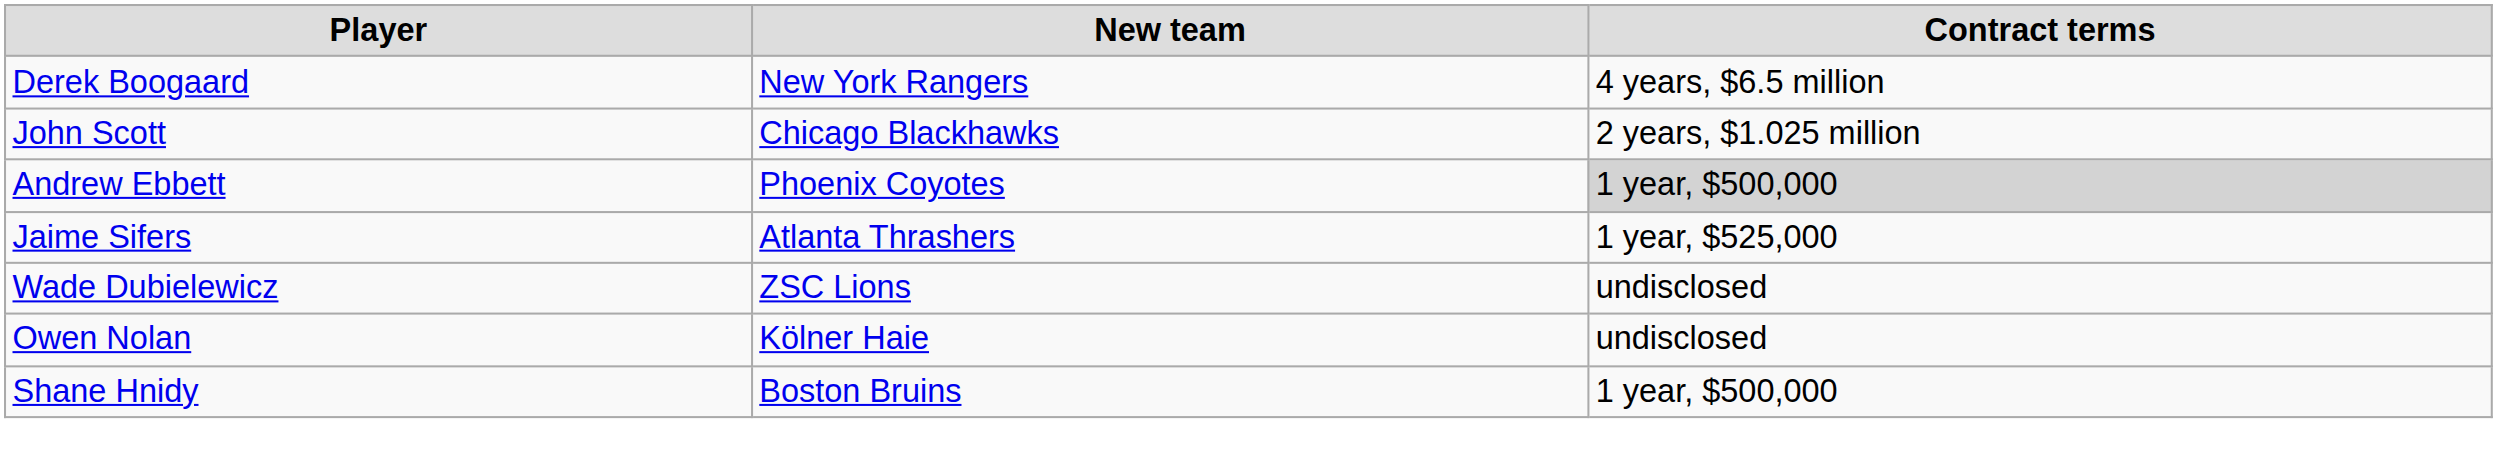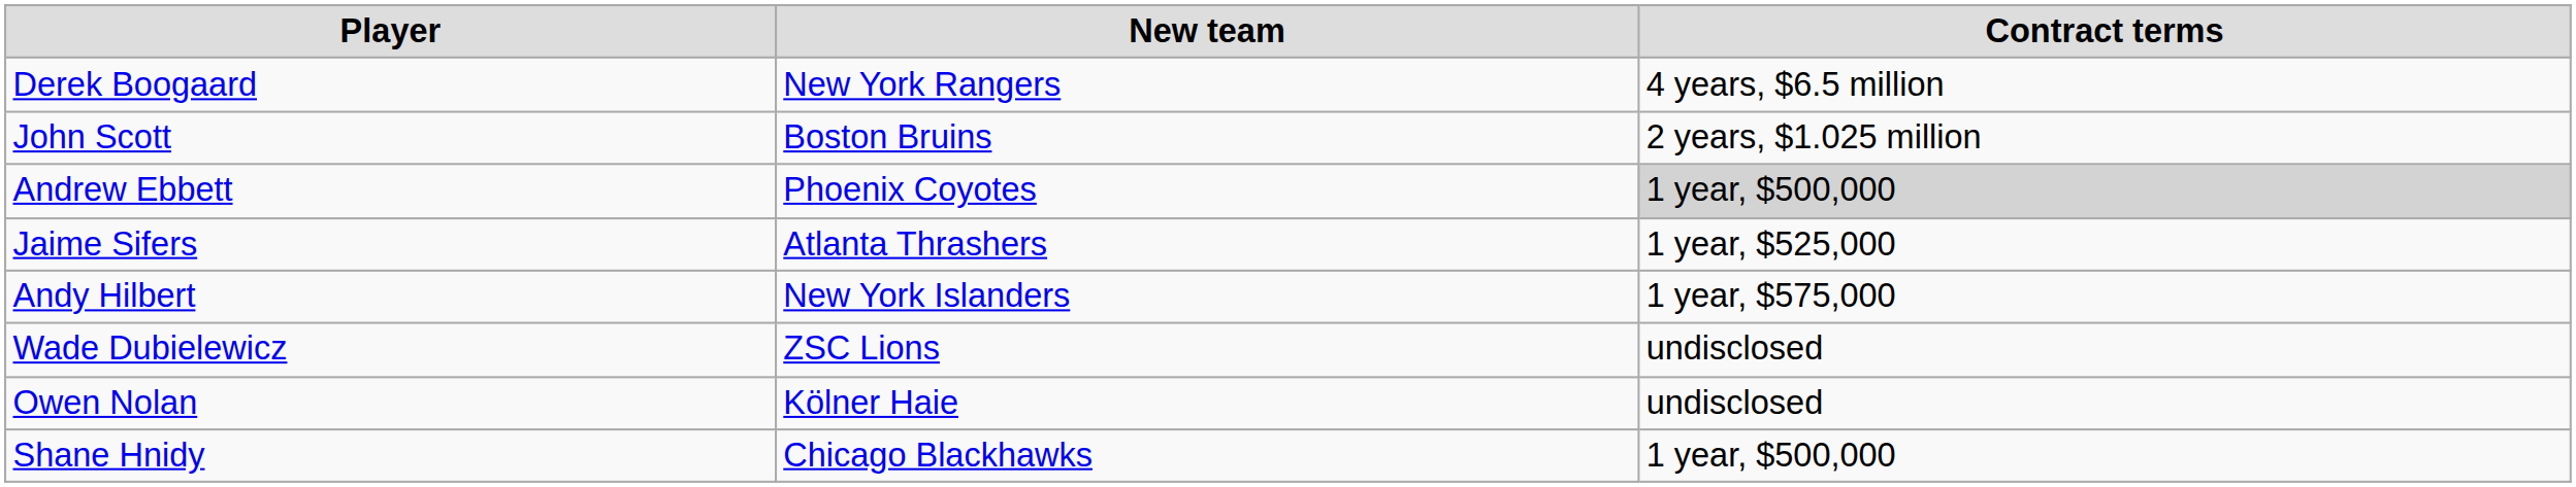John Scott | New team: Chicago Blackhawks -> Boston Bruins
+ row: Andy Hilbert | New York Islanders | 1 year, $575,000
Shane Hnidy | New team: Boston Bruins -> Chicago Blackhawks
